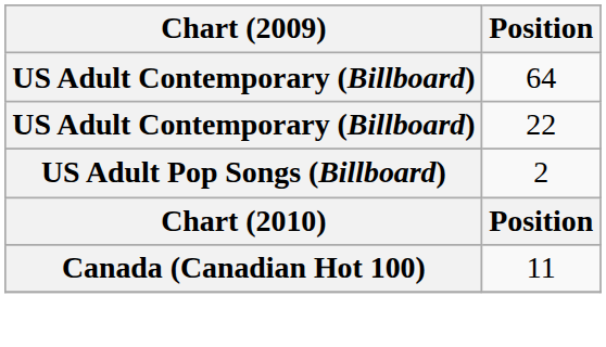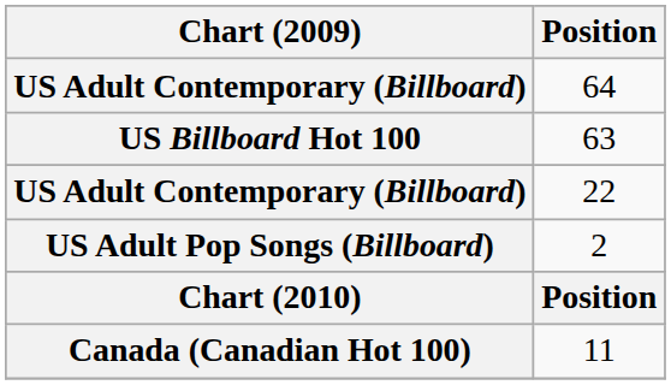+ row: US Billboard Hot 100 | 63
